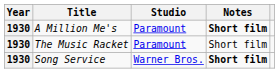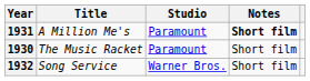A Million Me's | Year: 1930 -> 1931
Song Service | Year: 1930 -> 1932
Song Service | Notes: bold -> normal
